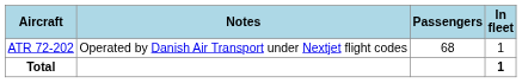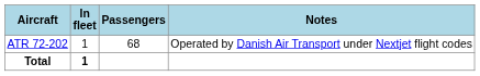columns swapped: In fleet <-> Notes
